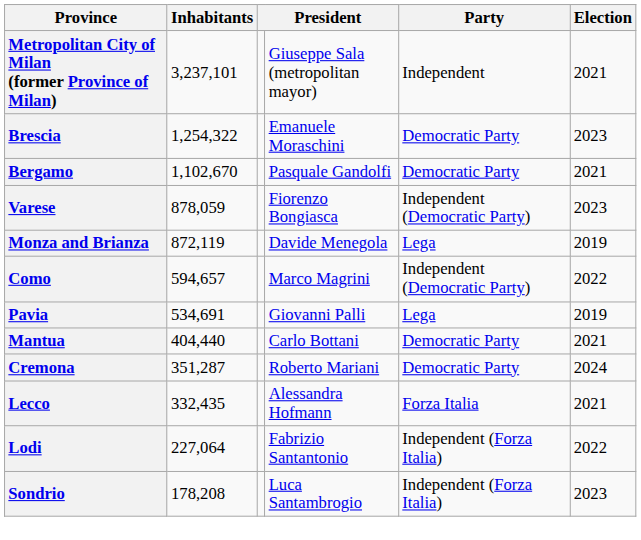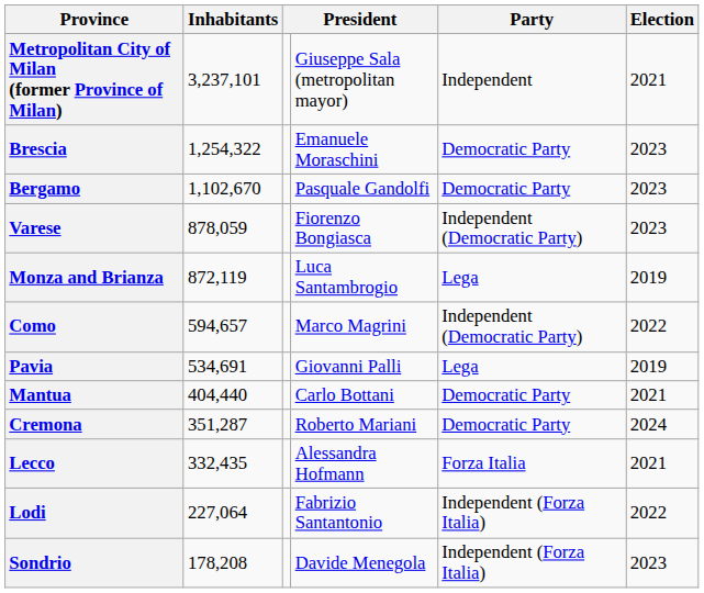Bergamo | Election: 2021 -> 2023
Monza and Brianza | column 4: Davide Menegola -> Luca Santambrogio
Sondrio | column 4: Luca Santambrogio -> Davide Menegola
